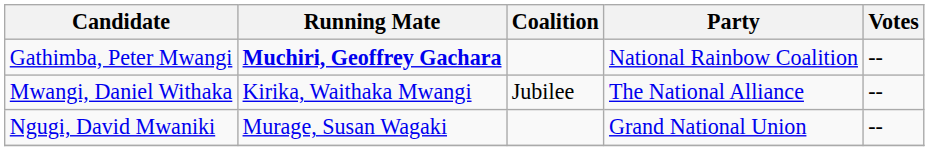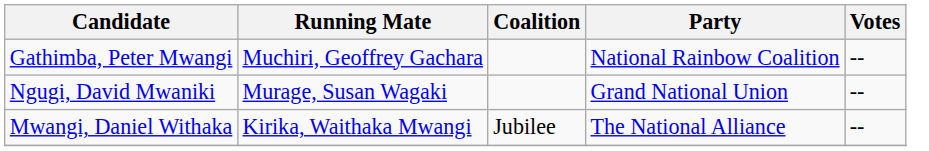Gathimba, Peter Mwangi | Running Mate: bold -> normal
rows swapped: Mwangi, Daniel Withaka <-> Ngugi, David Mwaniki
